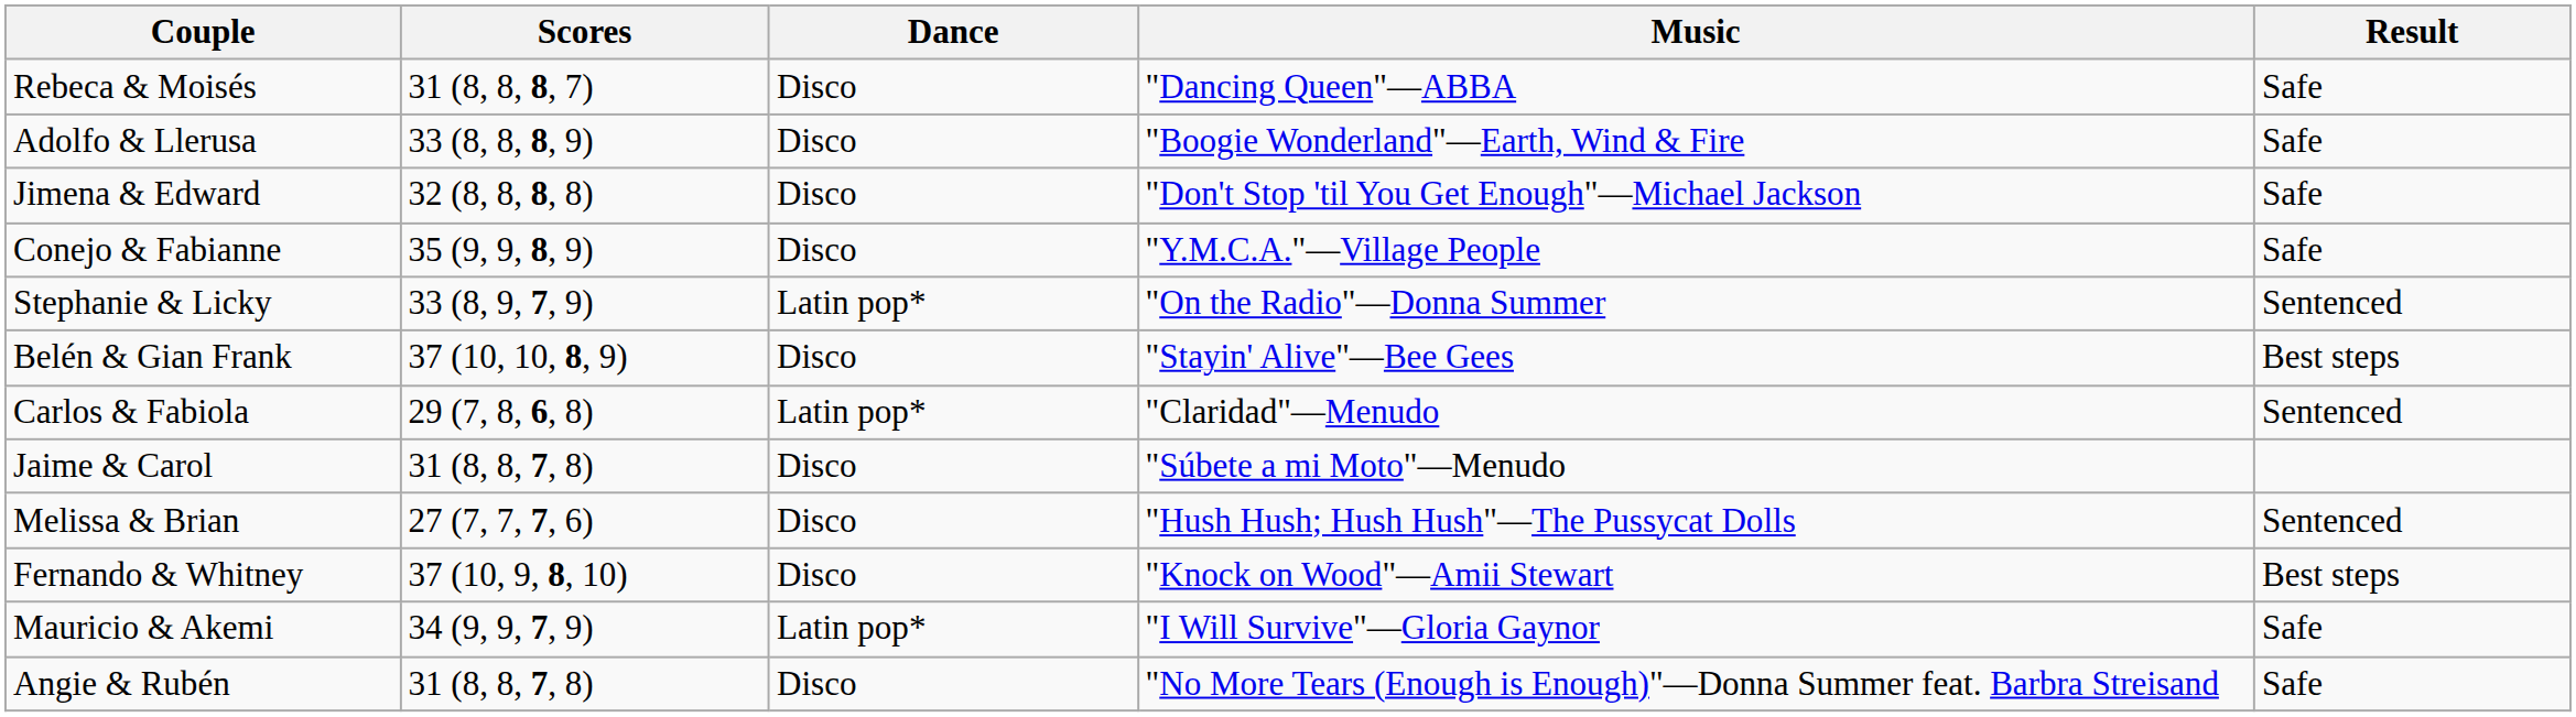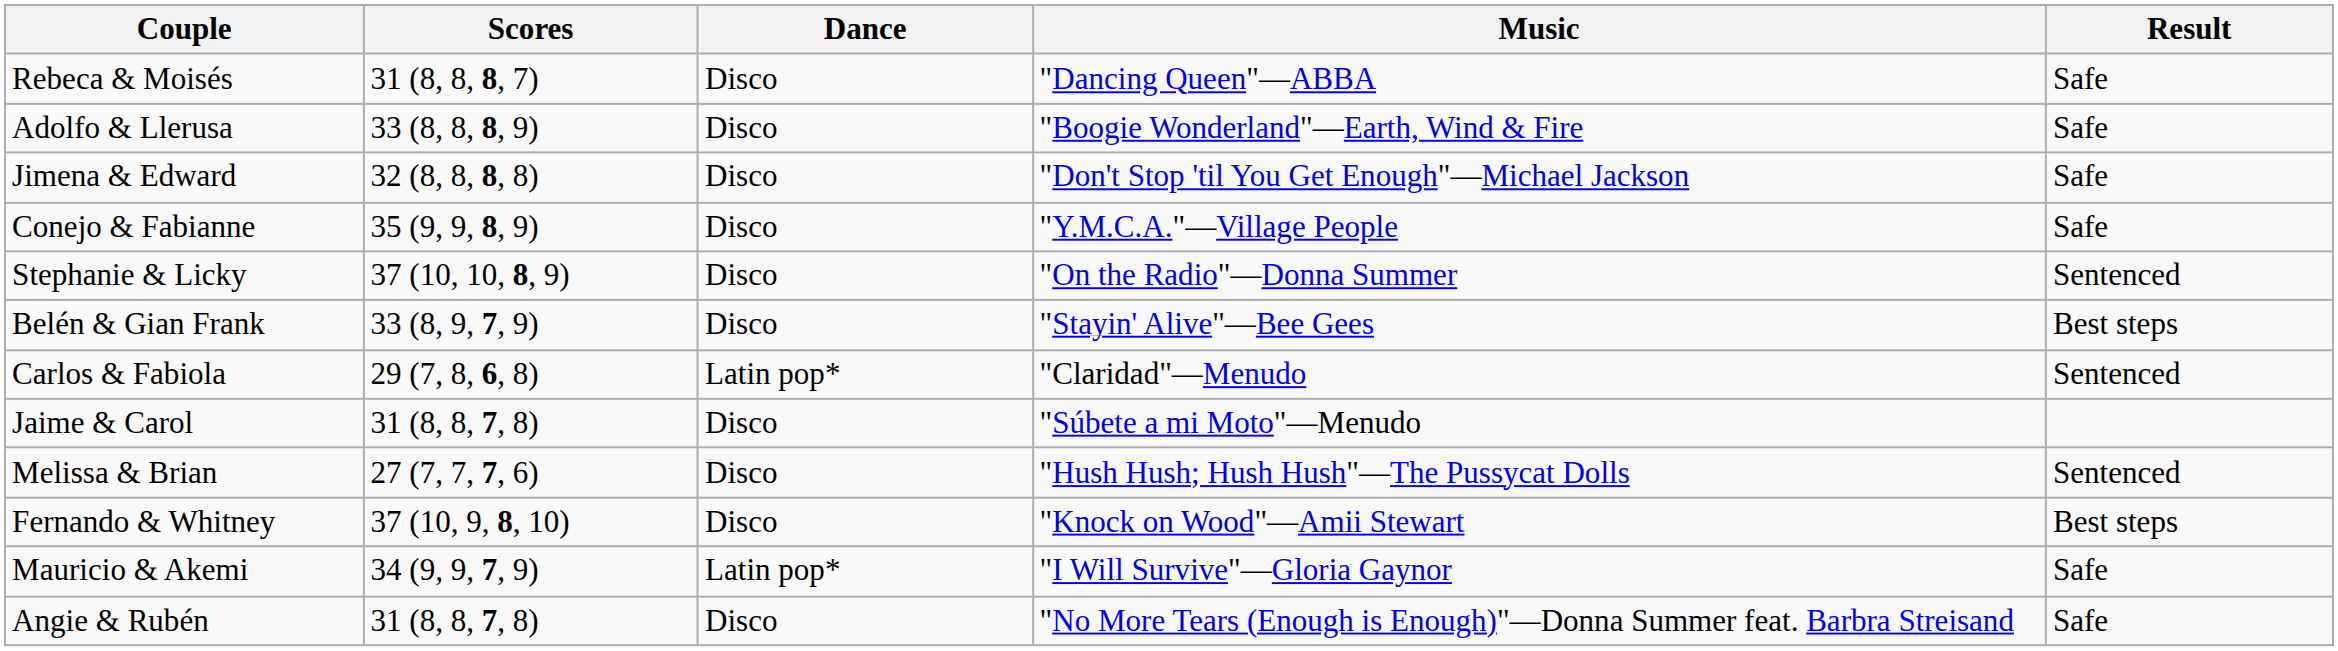Stephanie & Licky | Scores: 33 (8, 9, 7, 9) -> 37 (10, 10, 8, 9)
Stephanie & Licky | Dance: Latin pop* -> Disco
Belén & Gian Frank | Scores: 37 (10, 10, 8, 9) -> 33 (8, 9, 7, 9)
